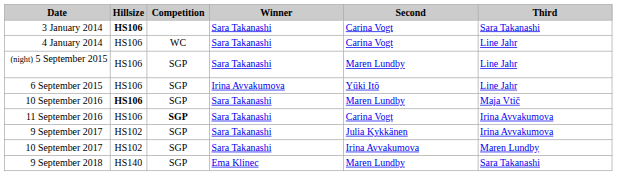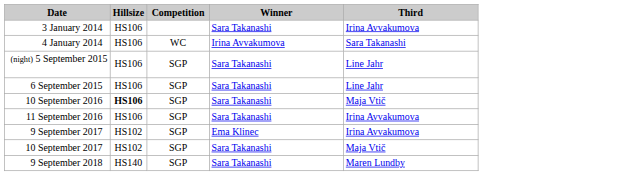- column: Second | Carina Vogt | Carina Vogt | Maren Lundby | Yūki Itō | Maren Lundby | Carina Vogt | Julia Kykkänen | Irina Avvakumova | Maren Lundby
3 January 2014 | Hillsize: bold -> normal
3 January 2014 | Third: Sara Takanashi -> Irina Avvakumova
4 January 2014 | Winner: Sara Takanashi -> Irina Avvakumova
4 January 2014 | Third: Line Jahr -> Sara Takanashi
6 September 2015 | Winner: Irina Avvakumova -> Sara Takanashi
11 September 2016 | Competition: bold -> normal
9 September 2017 | Winner: Sara Takanashi -> Ema Klinec
10 September 2017 | Third: Maren Lundby -> Maja Vtič
9 September 2018 | Winner: Ema Klinec -> Sara Takanashi
9 September 2018 | Third: Sara Takanashi -> Maren Lundby
